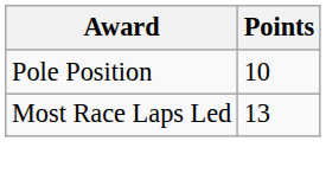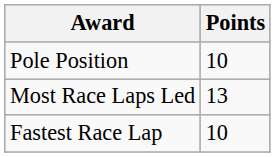+ row: Fastest Race Lap | 10
